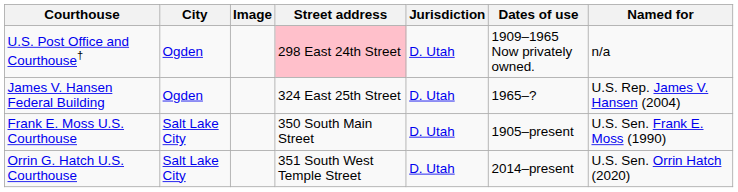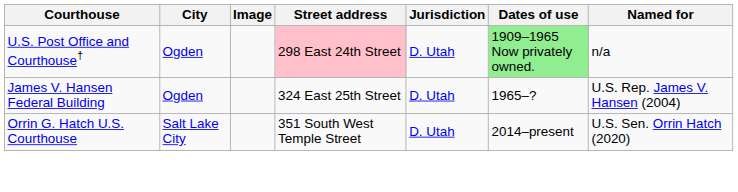U.S. Post Office and Courthouse† | Dates of use: no background -> lightgreen background
- row: Frank E. Moss U.S. Courthouse | Salt Lake City | 350 South Main Street | D. Utah | 1905–present | U.S. Sen. Frank E. Moss (1990)
